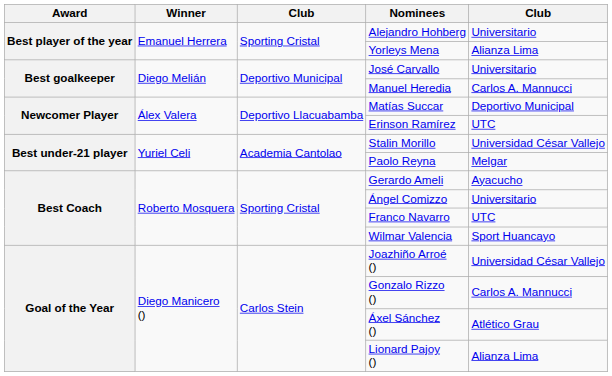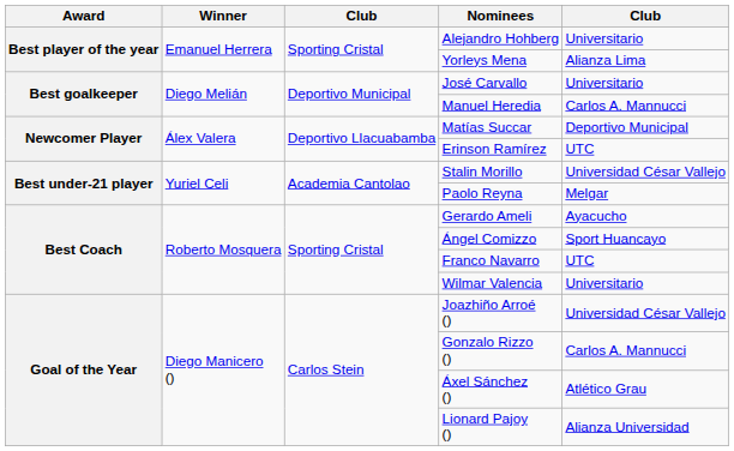Ángel Comizzo | column 5: Universitario -> Sport Huancayo
Wilmar Valencia | column 5: Sport Huancayo -> Universitario
Lionard Pajoy () | column 5: Alianza Lima -> Alianza Universidad
